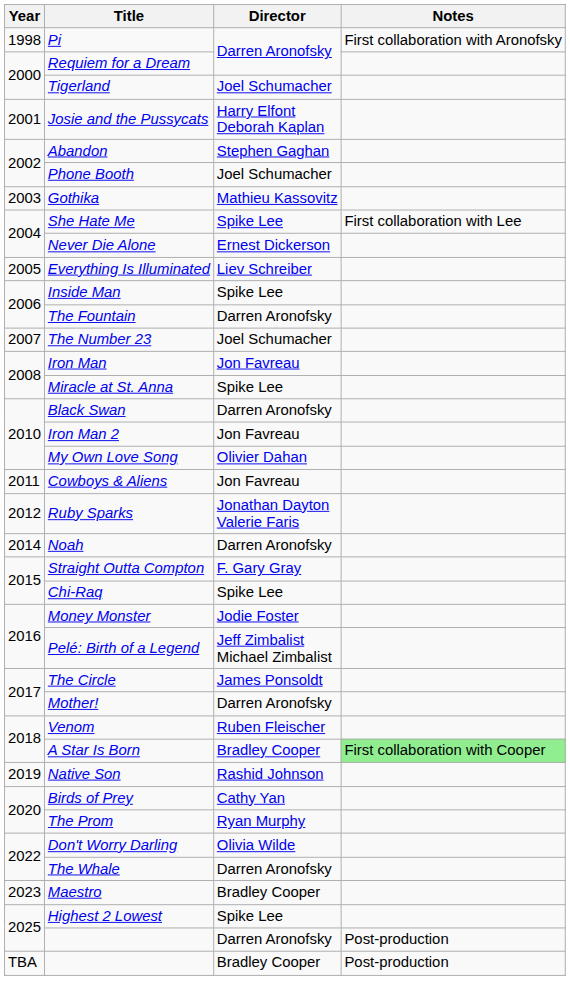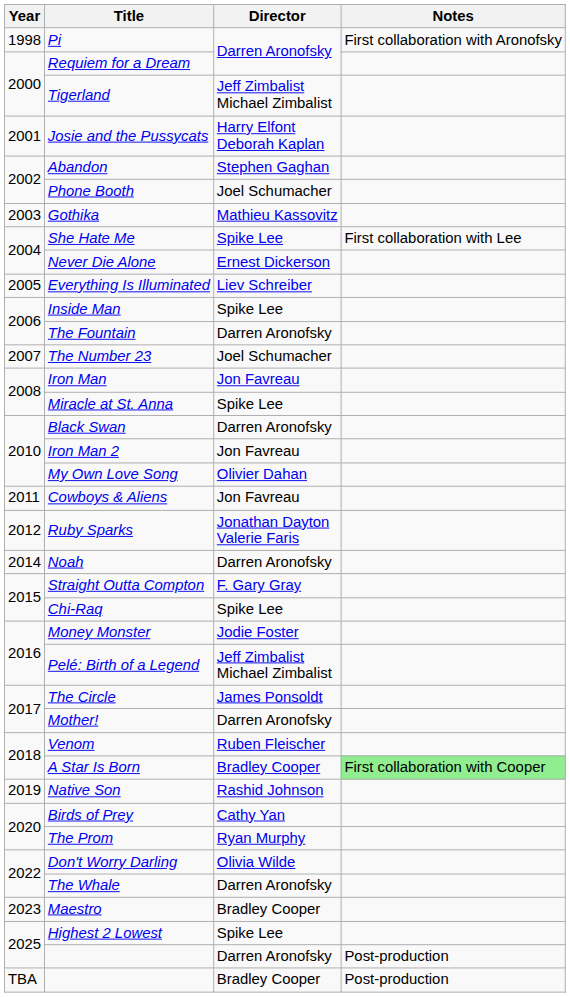Tigerland | Director: Joel Schumacher -> Jeff Zimbalist Michael Zimbalist
